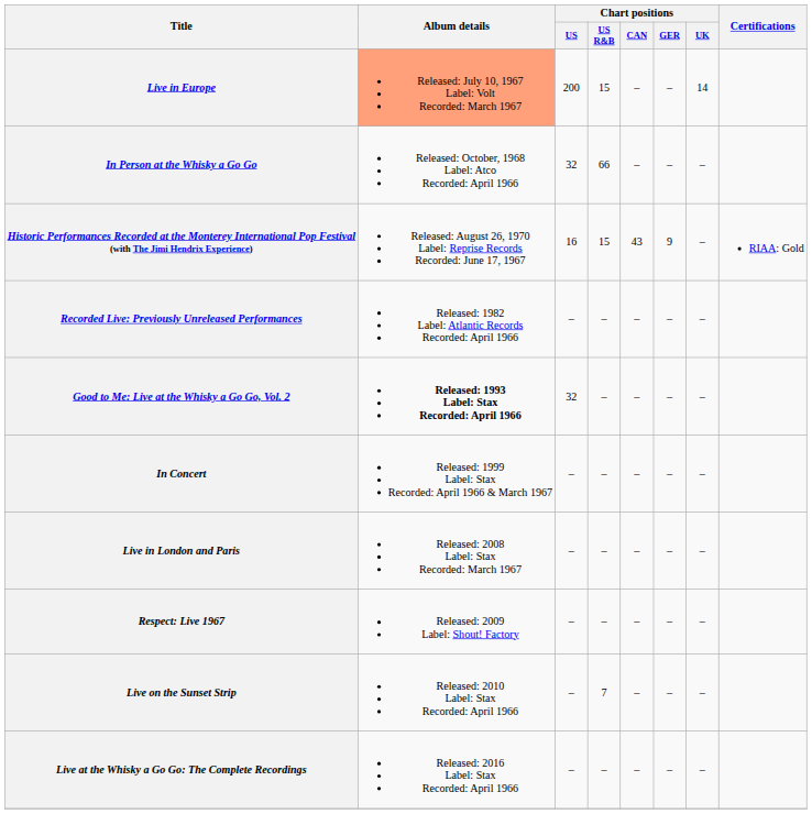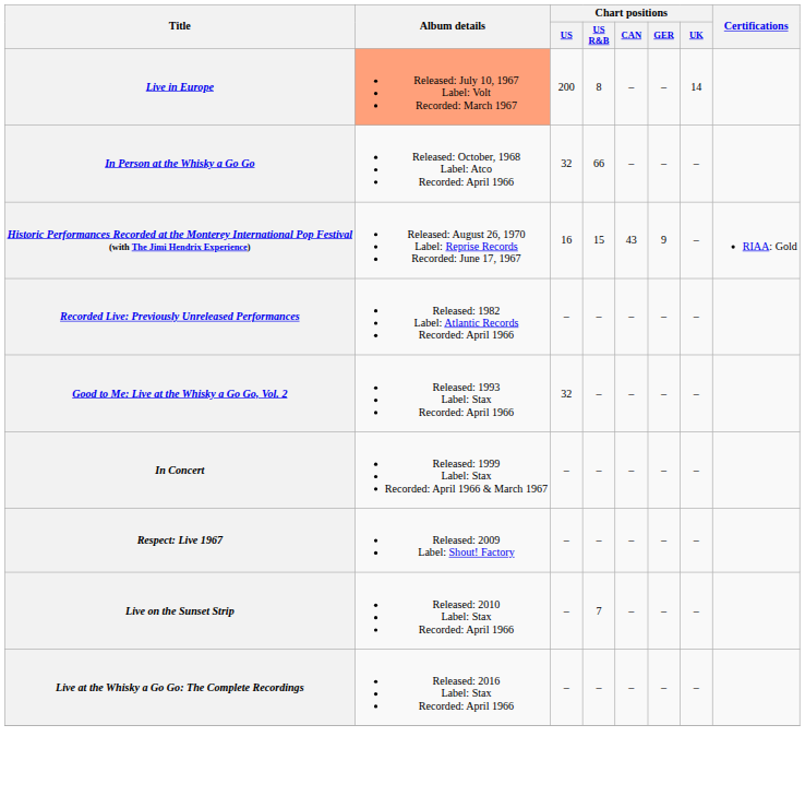Live in Europe | Chart positions / US R&B: 15 -> 8
Good to Me: Live at the Whisky a Go Go, Vol. 2 | Album details: bold -> normal
- row: Live in London and Paris | Released: 2008 Label: Stax Recorded: March 1967 | – | – | – | – | –
